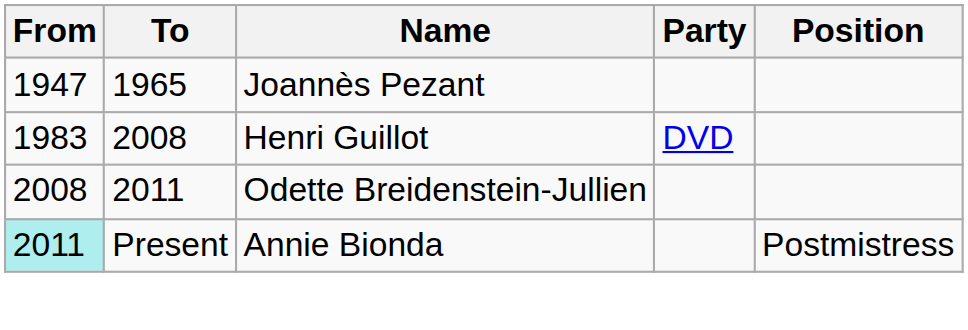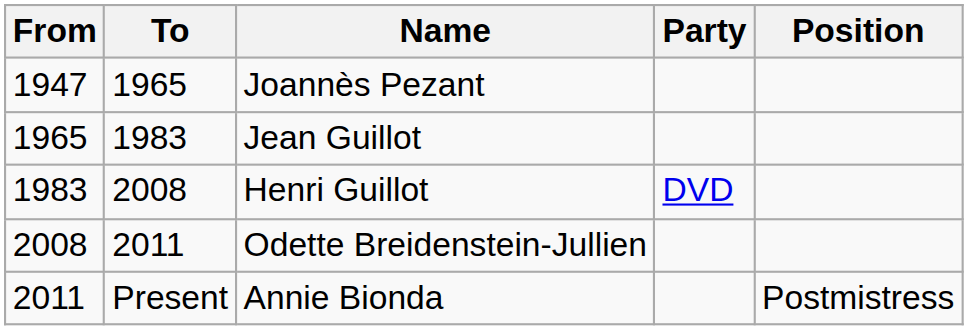+ row: 1965 | 1983 | Jean Guillot
Annie Bionda | From: paleturquoise background -> no background
